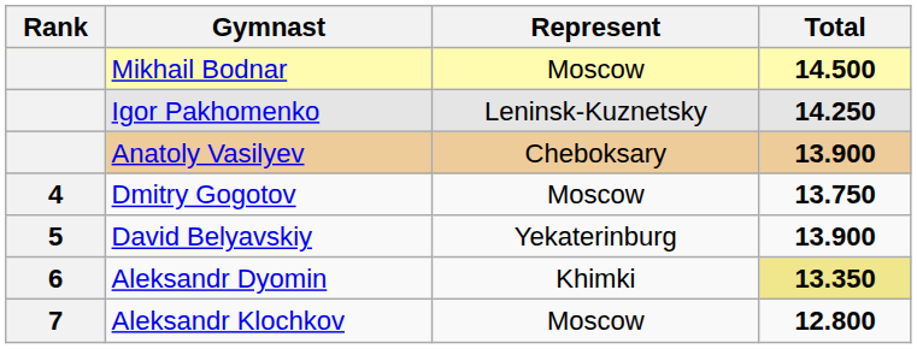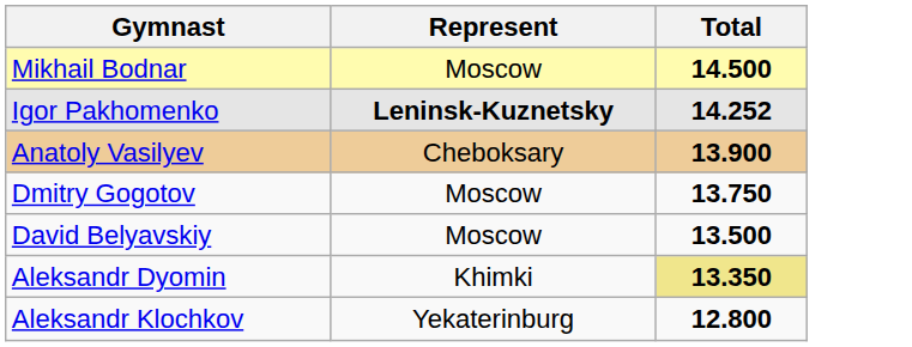- column: Rank | 4 | 5 | 6 | 7
Igor Pakhomenko | Represent: normal -> bold
Igor Pakhomenko | Total: 14.250 -> 14.252
David Belyavskiy | Represent: Yekaterinburg -> Moscow
David Belyavskiy | Total: 13.900 -> 13.500
Aleksandr Klochkov | Represent: Moscow -> Yekaterinburg
